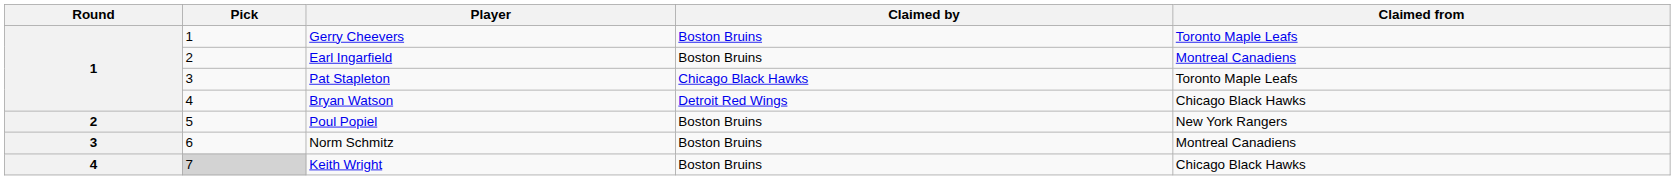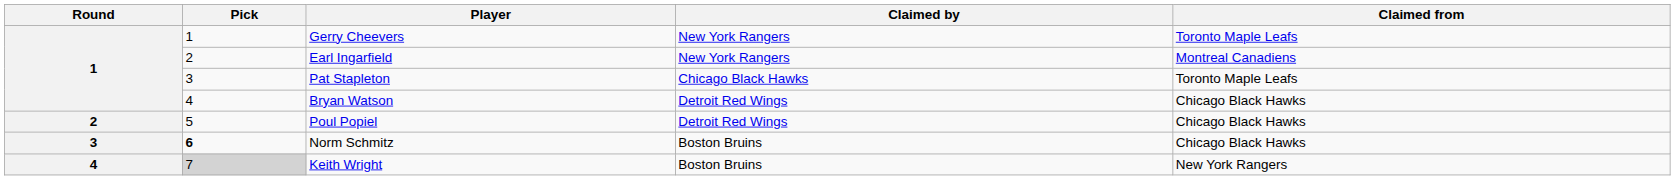Gerry Cheevers | Claimed by: Boston Bruins -> New York Rangers
Earl Ingarfield | Claimed by: Boston Bruins -> New York Rangers
Poul Popiel | Claimed by: Boston Bruins -> Detroit Red Wings
Poul Popiel | Claimed from: New York Rangers -> Chicago Black Hawks
Norm Schmitz | Pick: normal -> bold
Norm Schmitz | Claimed from: Montreal Canadiens -> Chicago Black Hawks
Keith Wright | Claimed from: Chicago Black Hawks -> New York Rangers
